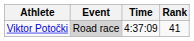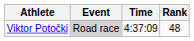Viktor Potočki | Rank: 41 -> 48
